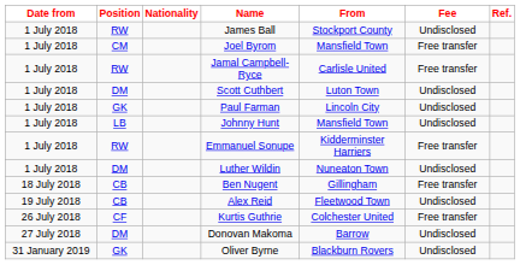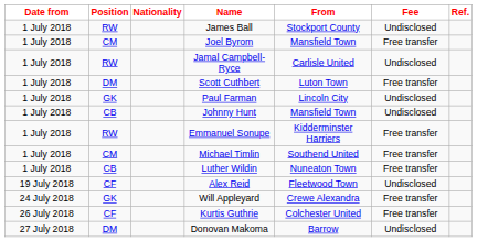Jamal Campbell-Ryce | Fee: Free transfer -> Undisclosed
Scott Cuthbert | Fee: Undisclosed -> Free transfer
Johnny Hunt | Position: LB -> CB
+ row: 1 July 2018 | CM | Michael Timlin | Southend United | Free transfer
Luther Wildin | Position: DM -> CB
Luther Wildin | Fee: Undisclosed -> Free transfer
- row: 18 July 2018 | CB | Ben Nugent | Gillingham | Free transfer
Alex Reid | Position: CB -> CF
+ row: 24 July 2018 | GK | Will Appleyard | Crewe Alexandra | Free transfer
- row: 31 January 2019 | GK | Oliver Byrne | Blackburn Rovers | Undisclosed
